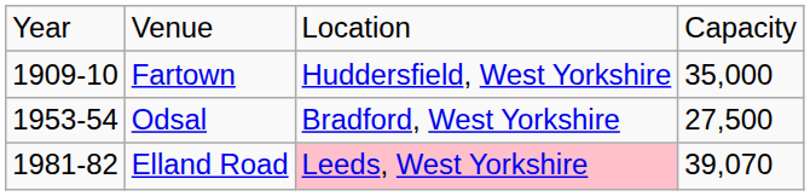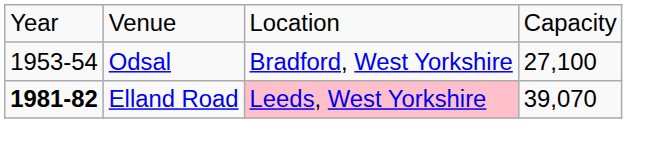- row: 1909-10 | Fartown | Huddersfield, West Yorkshire | 35,000
Odsal | column 4: 27,500 -> 27,100
Elland Road | column 1: normal -> bold
